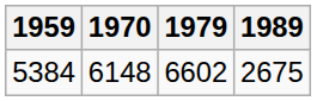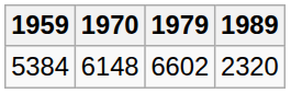5384 | 1989: 2675 -> 2320
